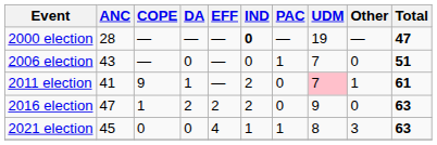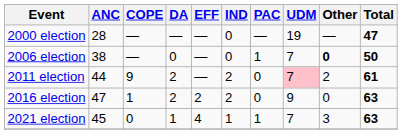2000 election | IND: bold -> normal
2006 election | ANC: 43 -> 38
2006 election | Other: normal -> bold
2006 election | Total: 51 -> 50
2011 election | ANC: 41 -> 44
2011 election | DA: 1 -> 2
2011 election | Other: 1 -> 2
2021 election | DA: 0 -> 1
2021 election | UDM: 8 -> 7
